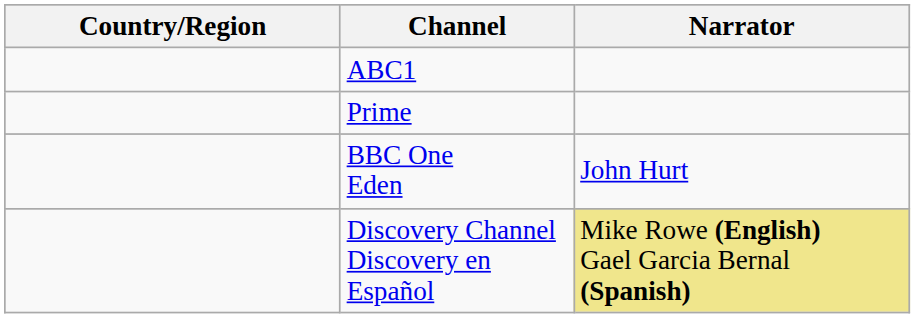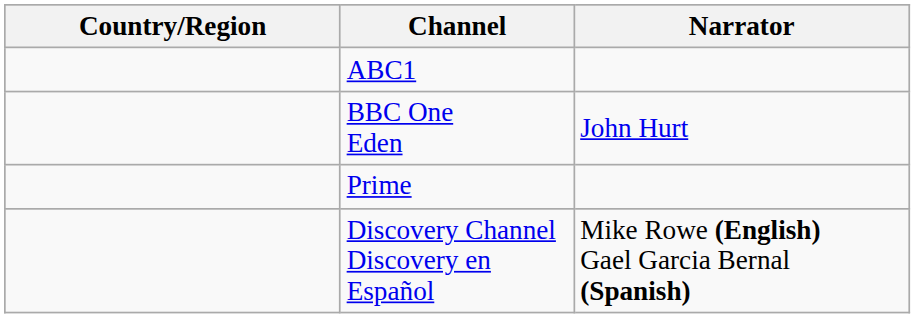rows swapped: Prime <-> BBC One Eden
Discovery Channel Discovery en Español | Narrator: khaki background -> no background
